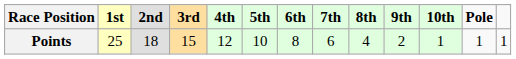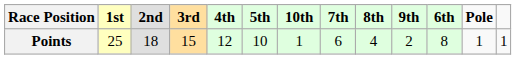columns swapped: 6th <-> 10th
